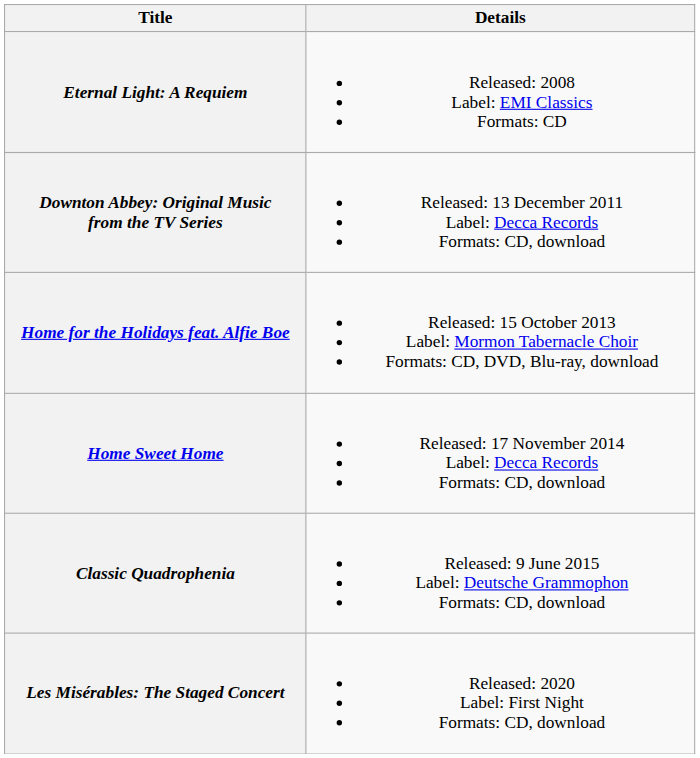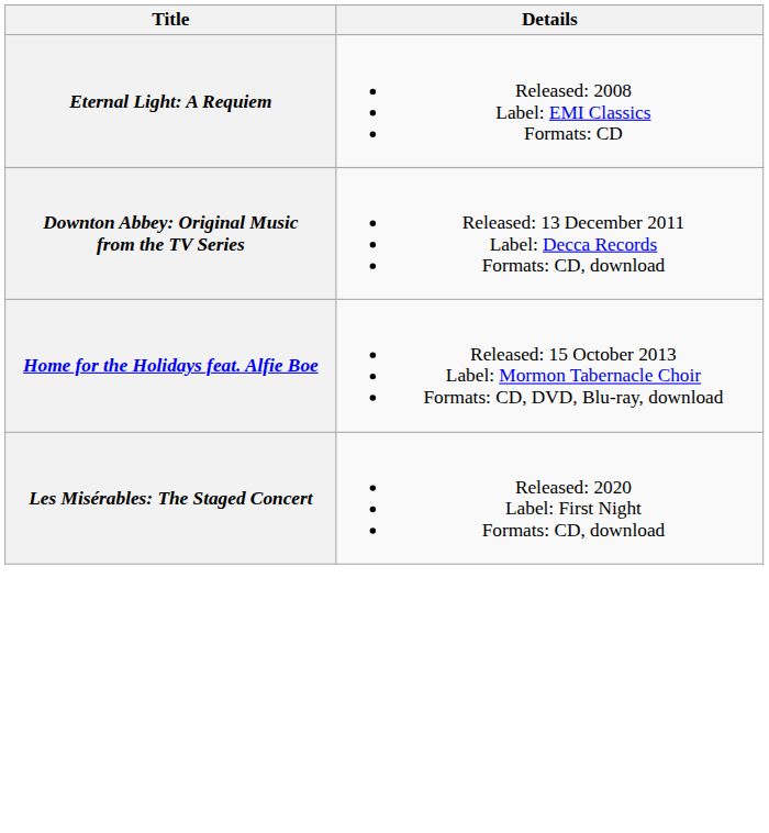- row: Home Sweet Home | Released: 17 November 2014 Label: Decca Records Formats: CD, download
- row: Classic Quadrophenia | Released: 9 June 2015 Label: Deutsche Grammophon Formats: CD, download
